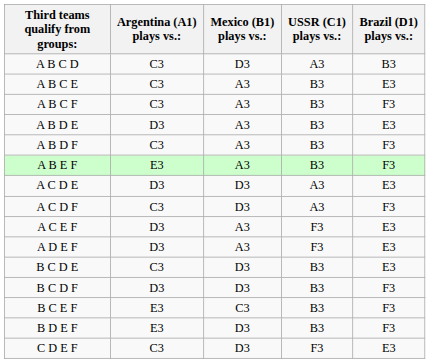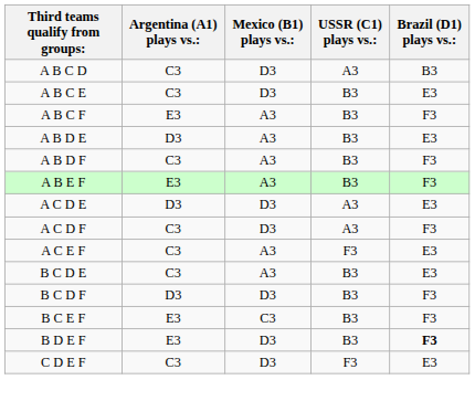A B C E | Mexico (B1) plays vs.:: A3 -> D3
A B C F | Argentina (A1) plays vs.:: C3 -> E3
A C E F | Argentina (A1) plays vs.:: D3 -> C3
- row: A D E F | D3 | A3 | F3 | E3
B C D E | Mexico (B1) plays vs.:: D3 -> A3
B D E F | Brazil (D1) plays vs.:: normal -> bold
